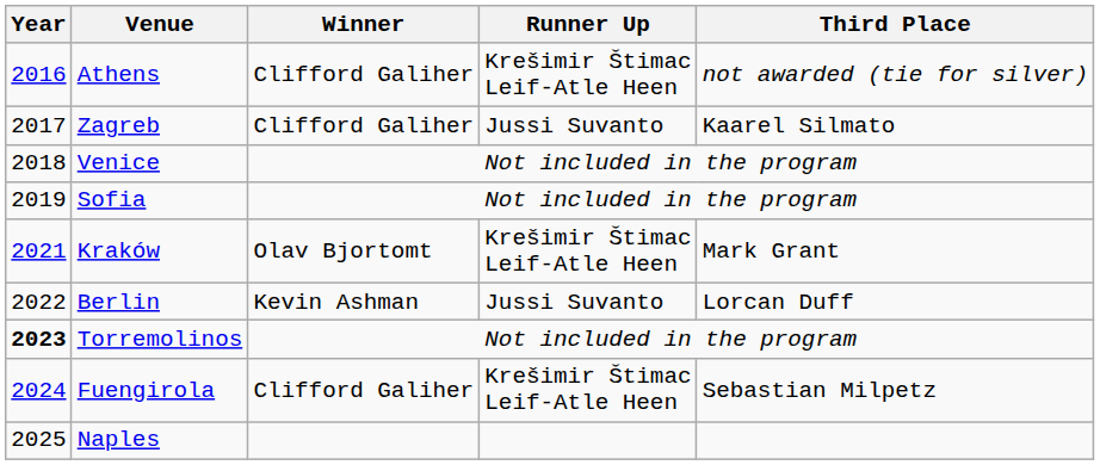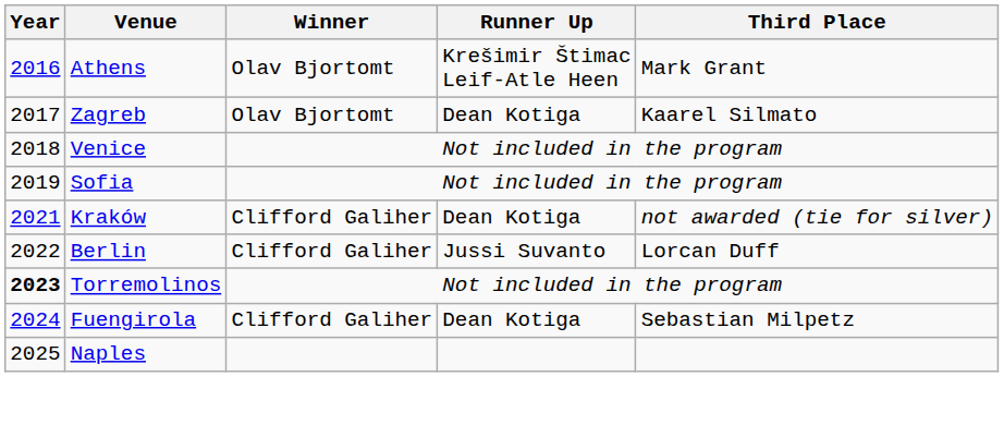Athens | Winner: Clifford Galiher -> Olav Bjortomt
Athens | Third Place: not awarded (tie for silver) -> Mark Grant
Zagreb | Winner: Clifford Galiher -> Olav Bjortomt
Zagreb | Runner Up: Jussi Suvanto -> Dean Kotiga
Kraków | Winner: Olav Bjortomt -> Clifford Galiher
Kraków | Runner Up: Krešimir Štimac Leif-Atle Heen -> Dean Kotiga
Kraków | Third Place: Mark Grant -> not awarded (tie for silver)
Berlin | Winner: Kevin Ashman -> Clifford Galiher
Fuengirola | Runner Up: Krešimir Štimac Leif-Atle Heen -> Dean Kotiga
